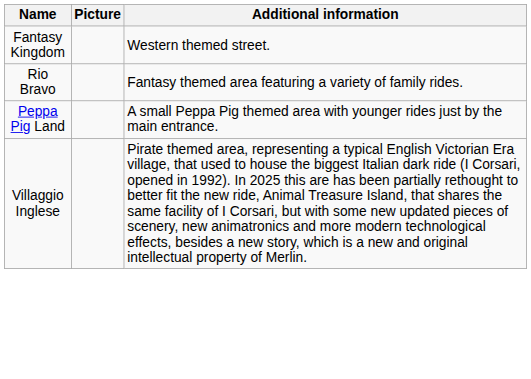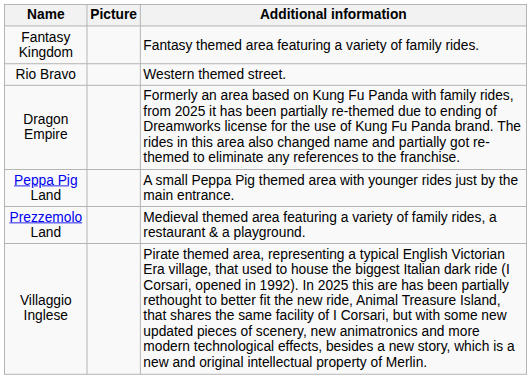Fantasy Kingdom | Additional information: Western themed street. -> Fantasy themed area featuring a variety of family rides.
Rio Bravo | Additional information: Fantasy themed area featuring a variety of family rides. -> Western themed street.
+ row: Dragon Empire | Formerly an area based on Kung Fu Panda with family rides, from 2025 it has been partially re-themed due to ending of Dreamworks license for the use of Kung Fu Panda brand. The rides in this area also changed name and partially got re-themed to eliminate any references to the franchise.
+ row: Prezzemolo Land | Medieval themed area featuring a variety of family rides, a restaurant & a playground.
